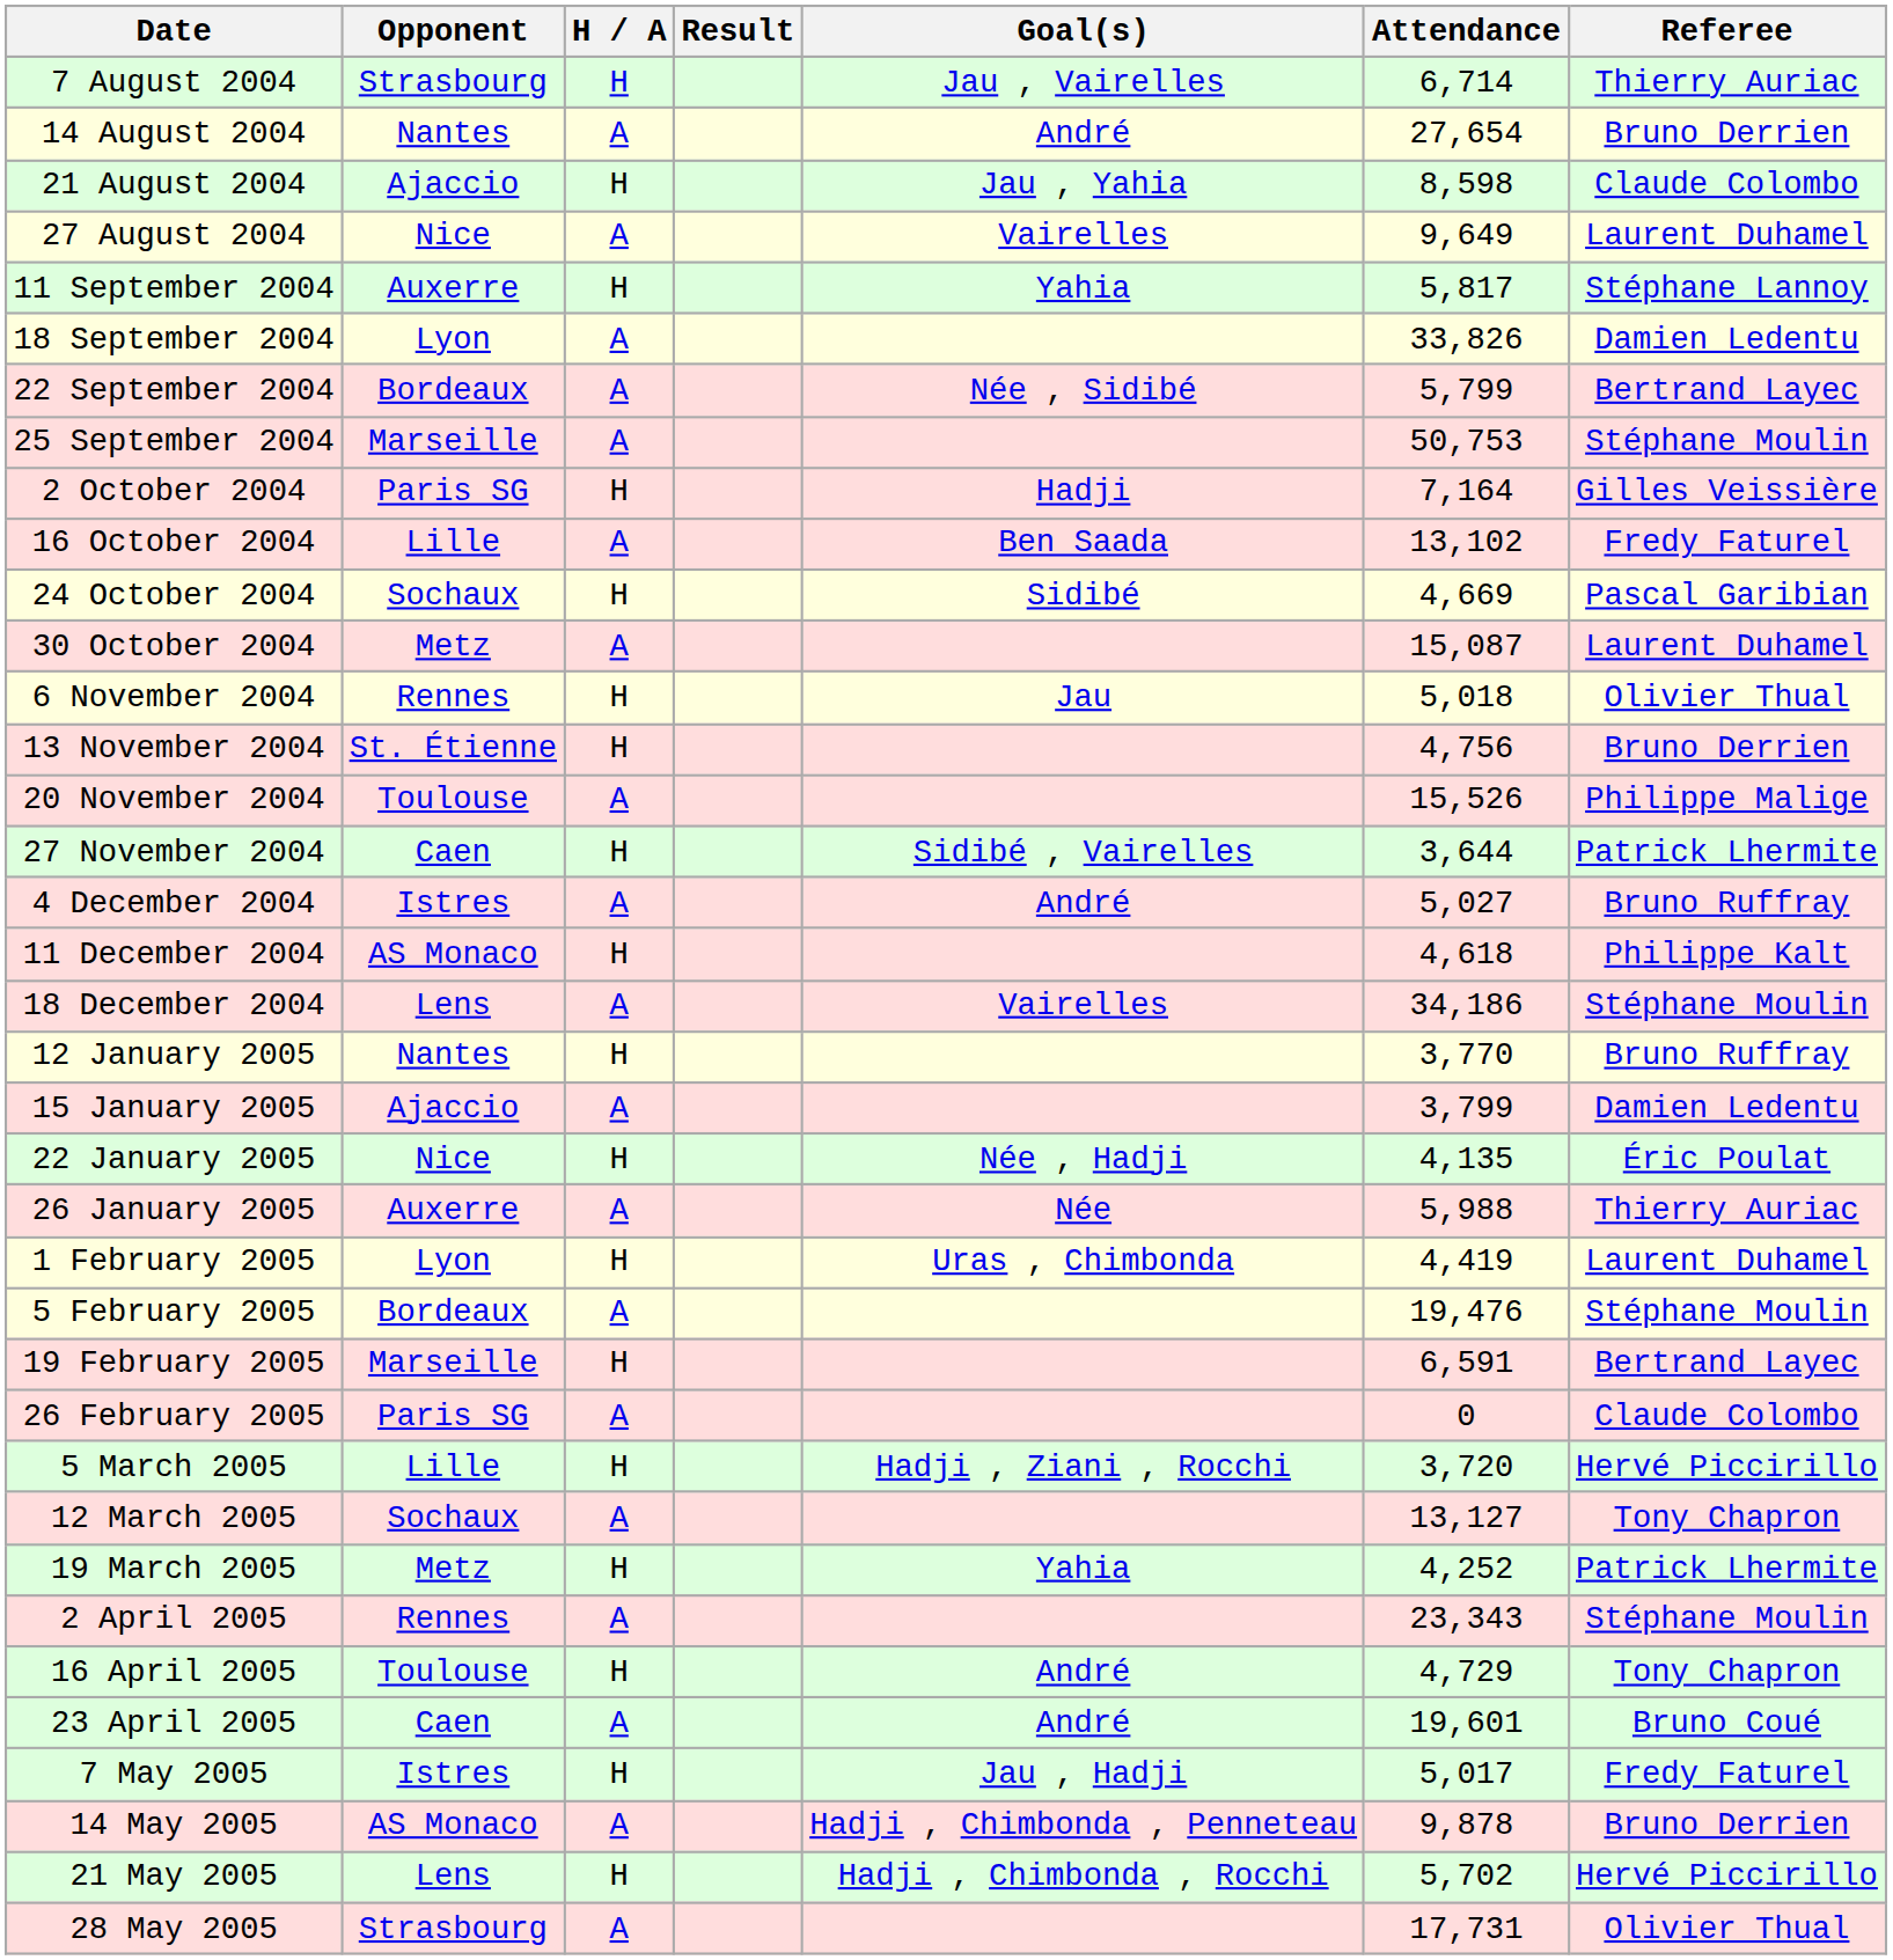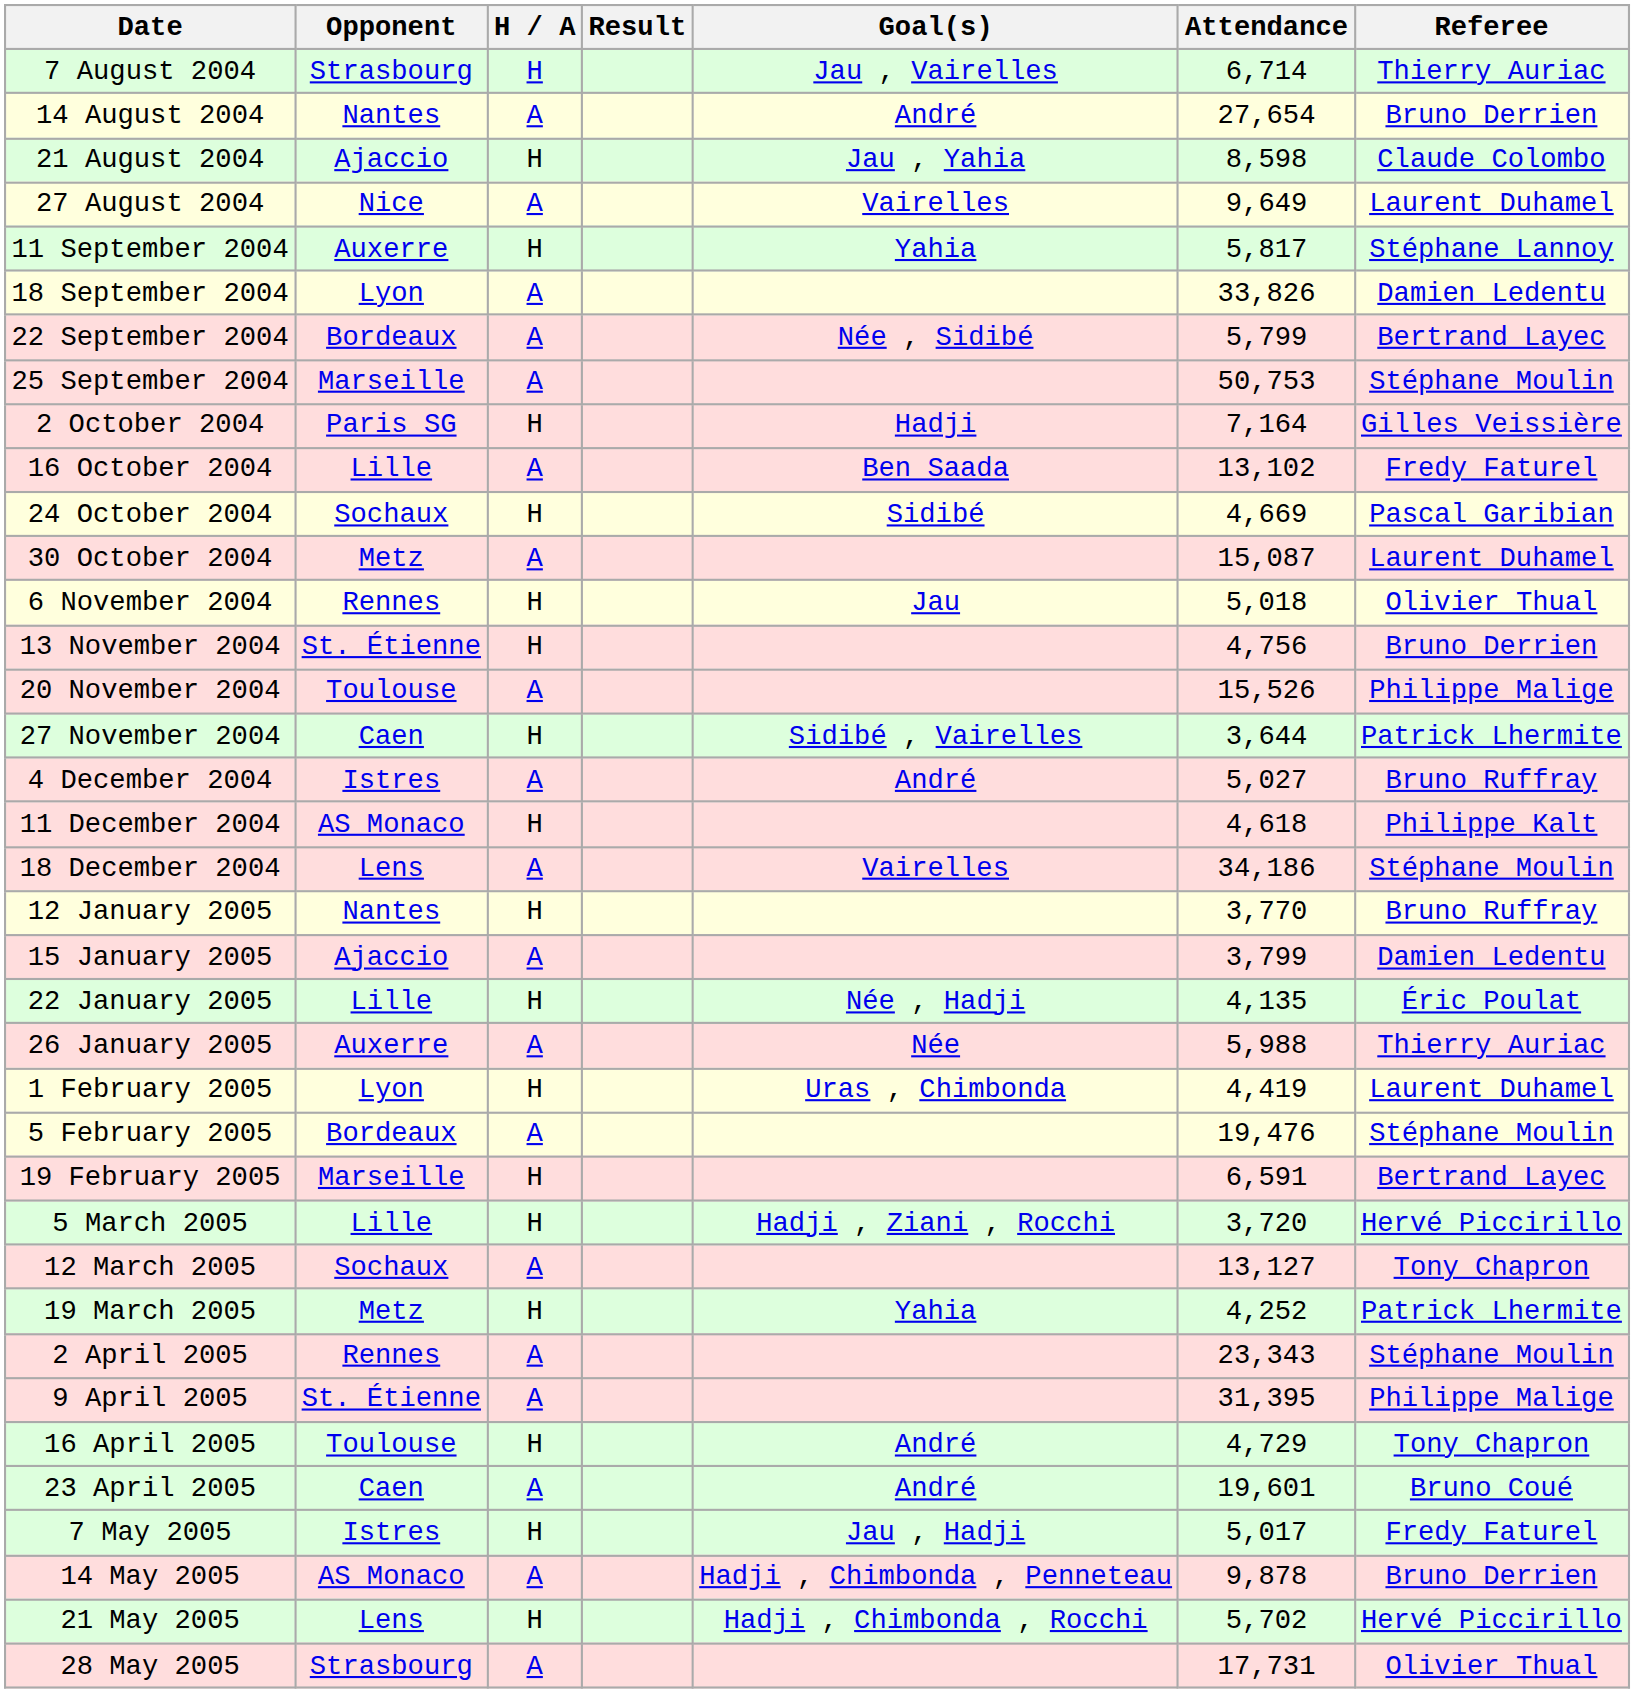22 January 2005 | Opponent: Nice -> Lille
- row: 26 February 2005 | Paris SG | A | 0 | Claude Colombo
+ row: 9 April 2005 | St. Étienne | A | 31,395 | Philippe Malige
